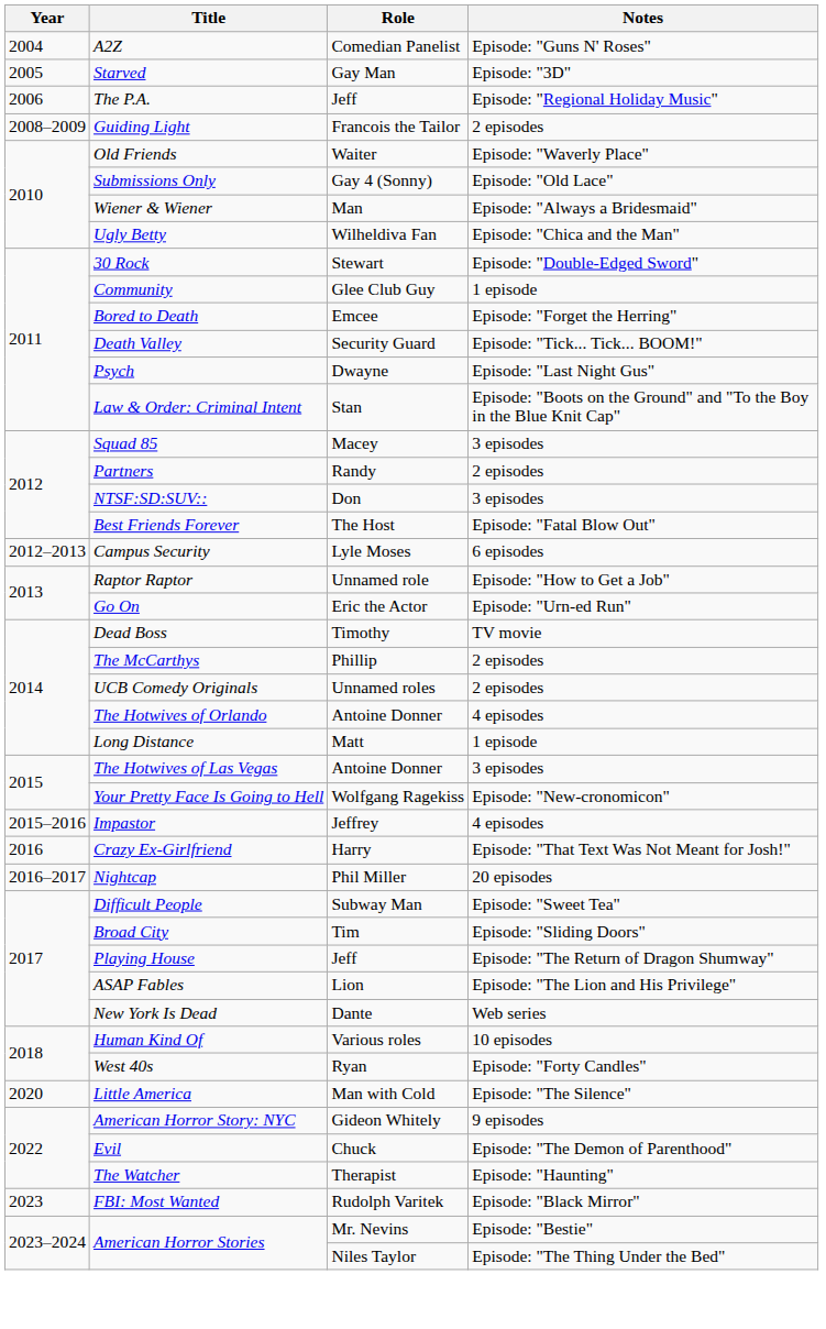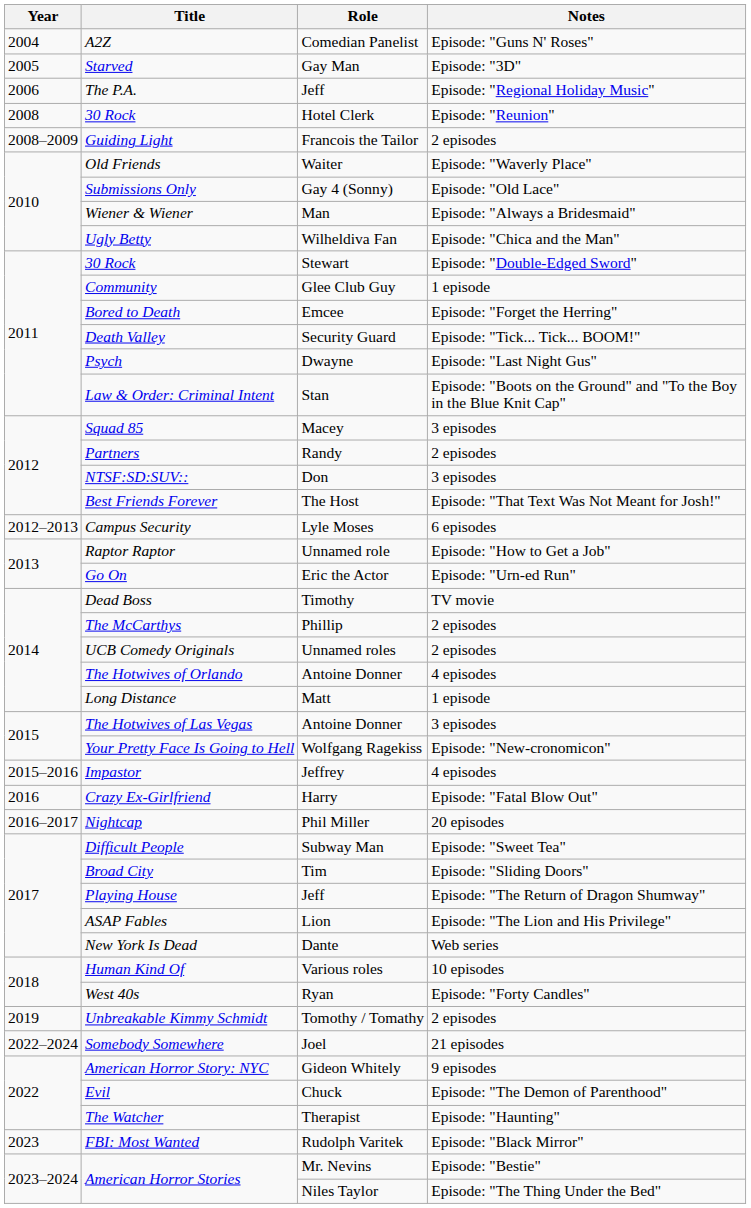+ row: 2008 | 30 Rock | Hotel Clerk | Episode: "Reunion"
Best Friends Forever | Notes: Episode: "Fatal Blow Out" -> Episode: "That Text Was Not Meant for Josh!"
Crazy Ex-Girlfriend | Notes: Episode: "That Text Was Not Meant for Josh!" -> Episode: "Fatal Blow Out"
+ row: 2019 | Unbreakable Kimmy Schmidt | Tomothy / Tomathy | 2 episodes
- row: 2020 | Little America | Man with Cold | Episode: "The Silence"
+ row: 2022–2024 | Somebody Somewhere | Joel | 21 episodes
